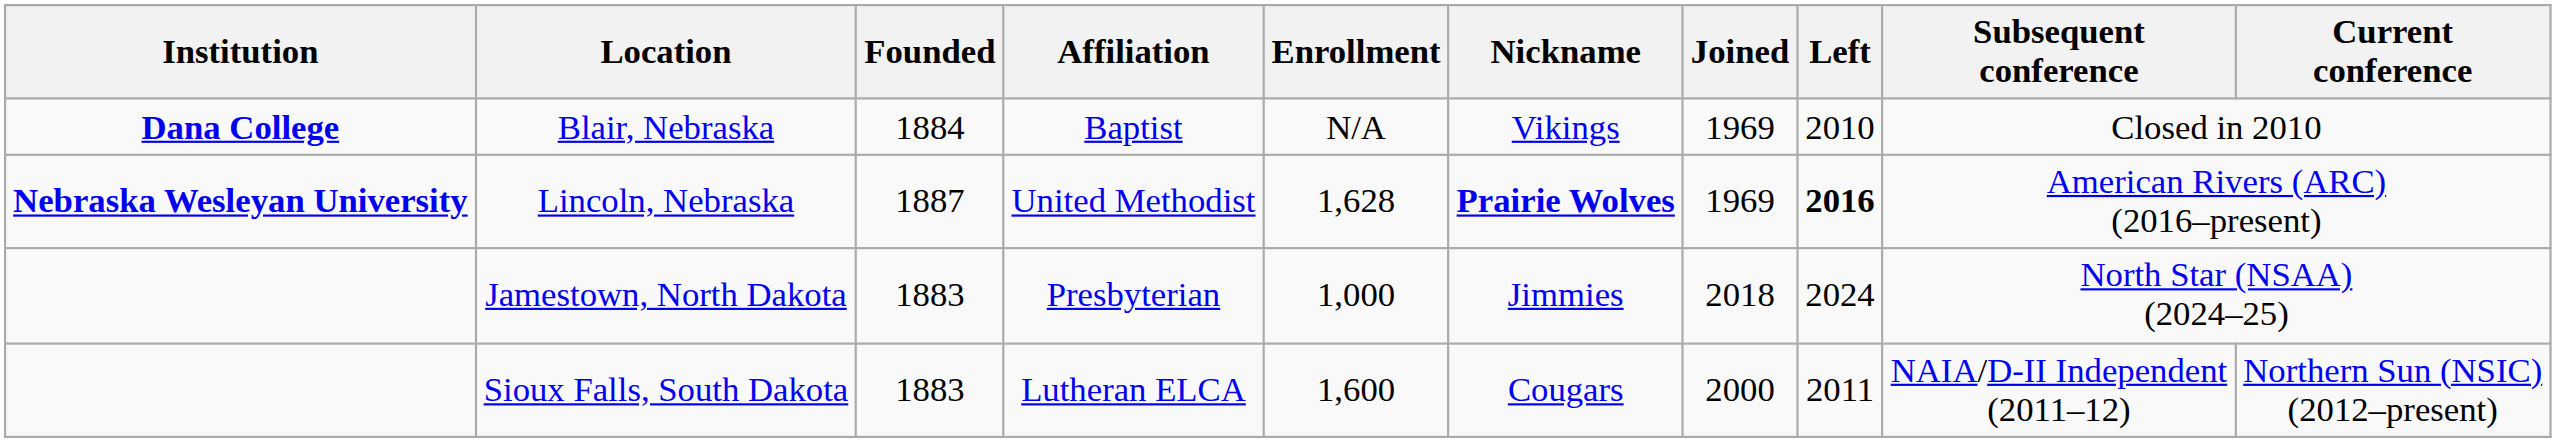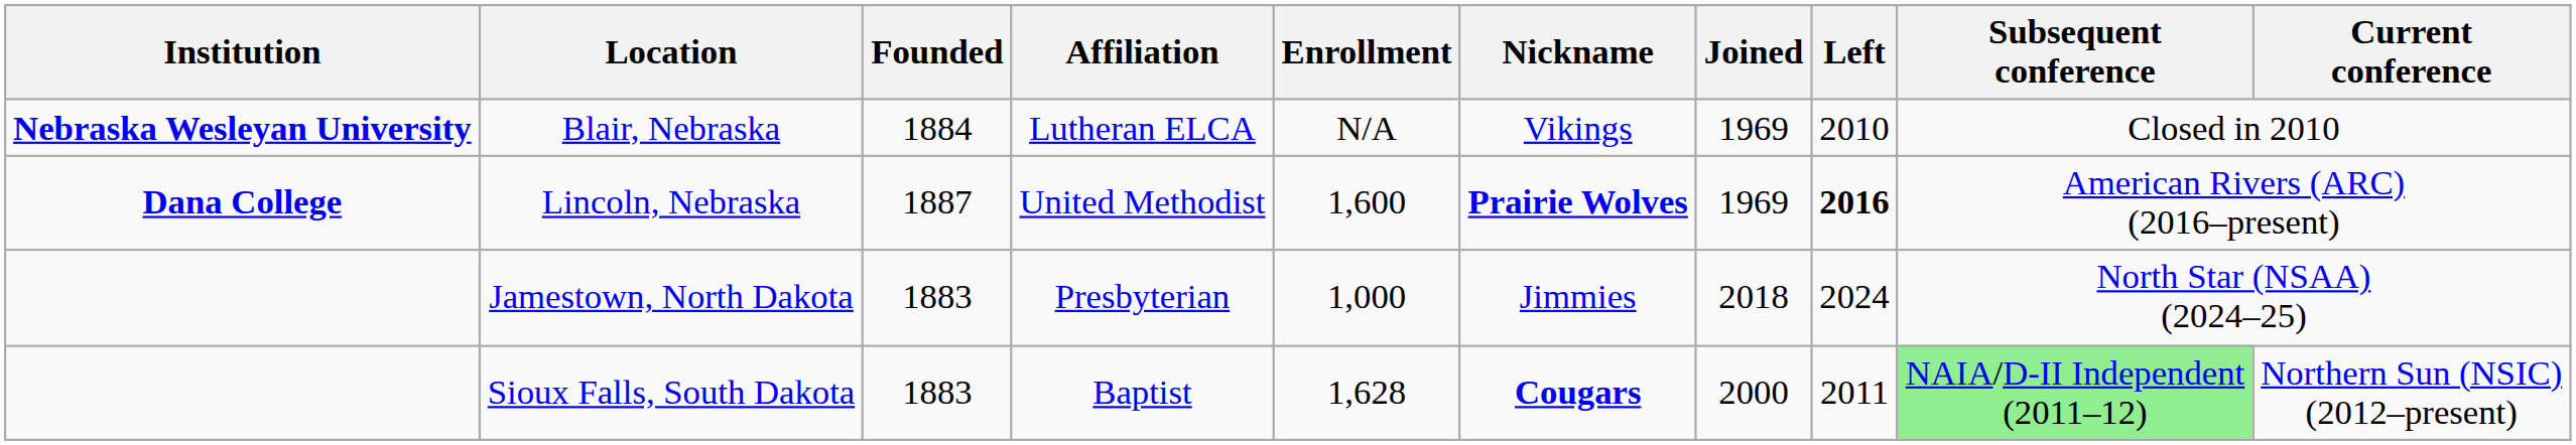Blair, Nebraska | Institution: Dana College -> Nebraska Wesleyan University
Blair, Nebraska | Affiliation: Baptist -> Lutheran ELCA
Lincoln, Nebraska | Institution: Nebraska Wesleyan University -> Dana College
Lincoln, Nebraska | Enrollment: 1,628 -> 1,600
Sioux Falls, South Dakota | Affiliation: Lutheran ELCA -> Baptist
Sioux Falls, South Dakota | Enrollment: 1,600 -> 1,628
Sioux Falls, South Dakota | Nickname: normal -> bold
Sioux Falls, South Dakota | Subsequent conference: no background -> lightgreen background
